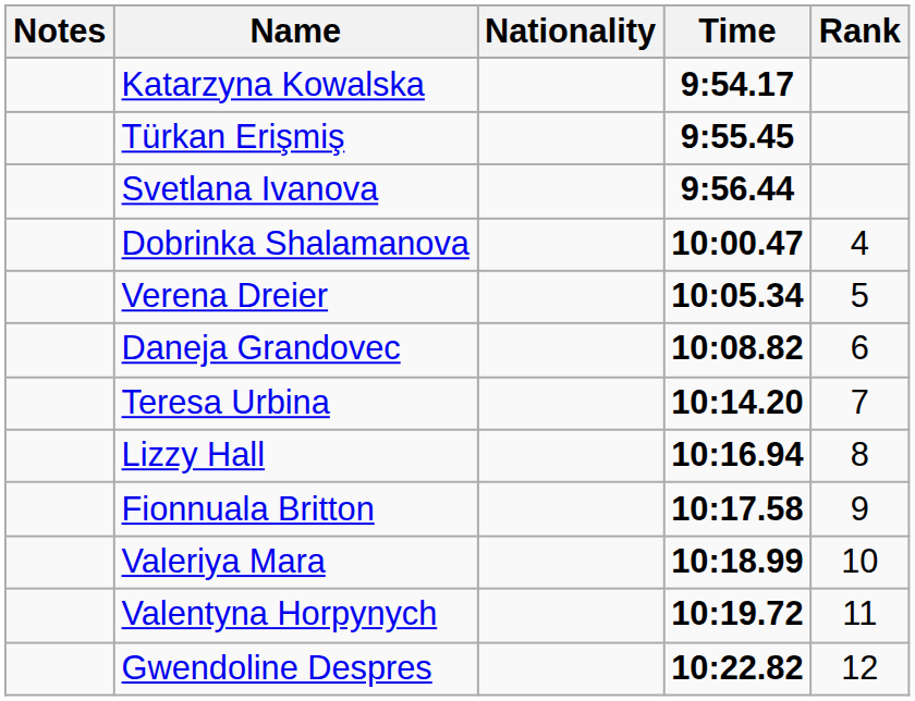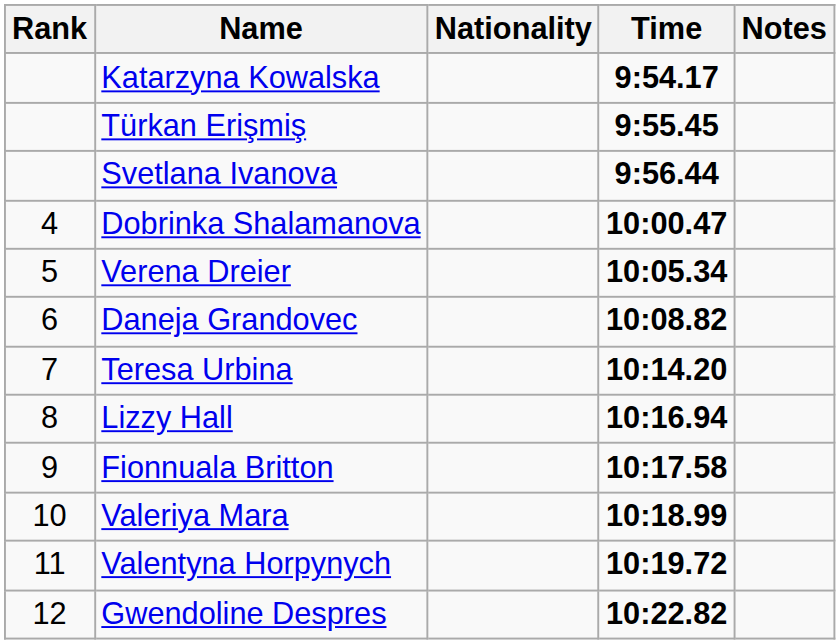columns swapped: Rank <-> Notes
